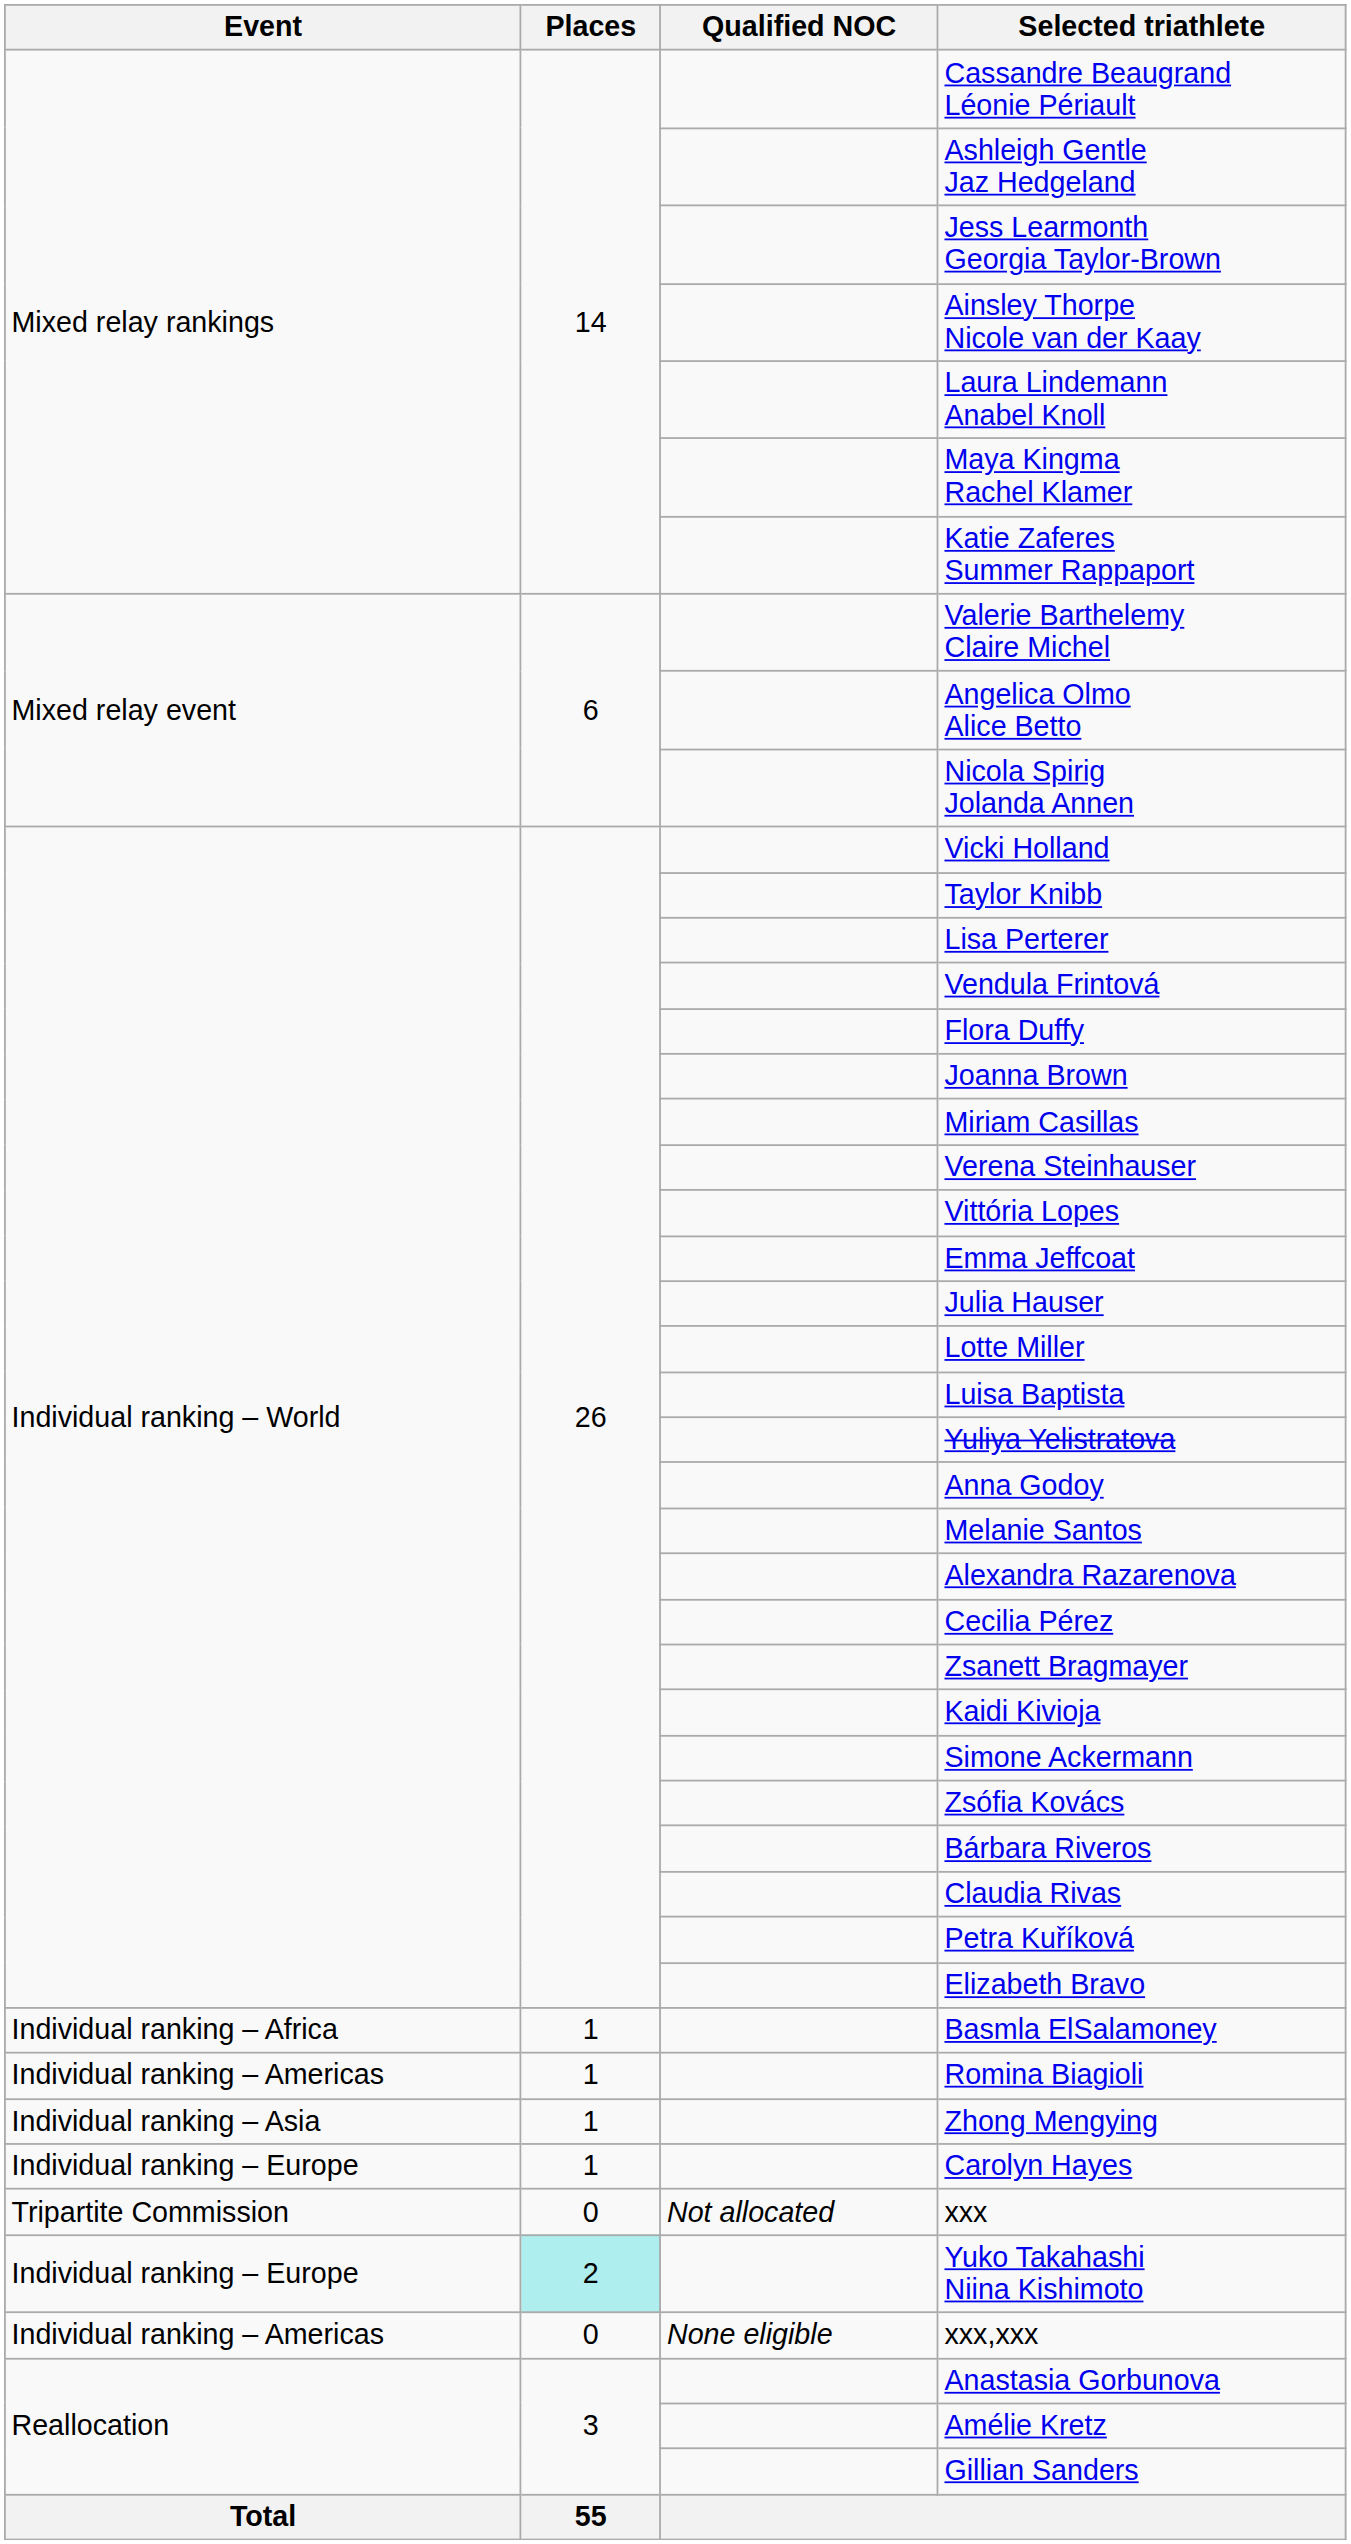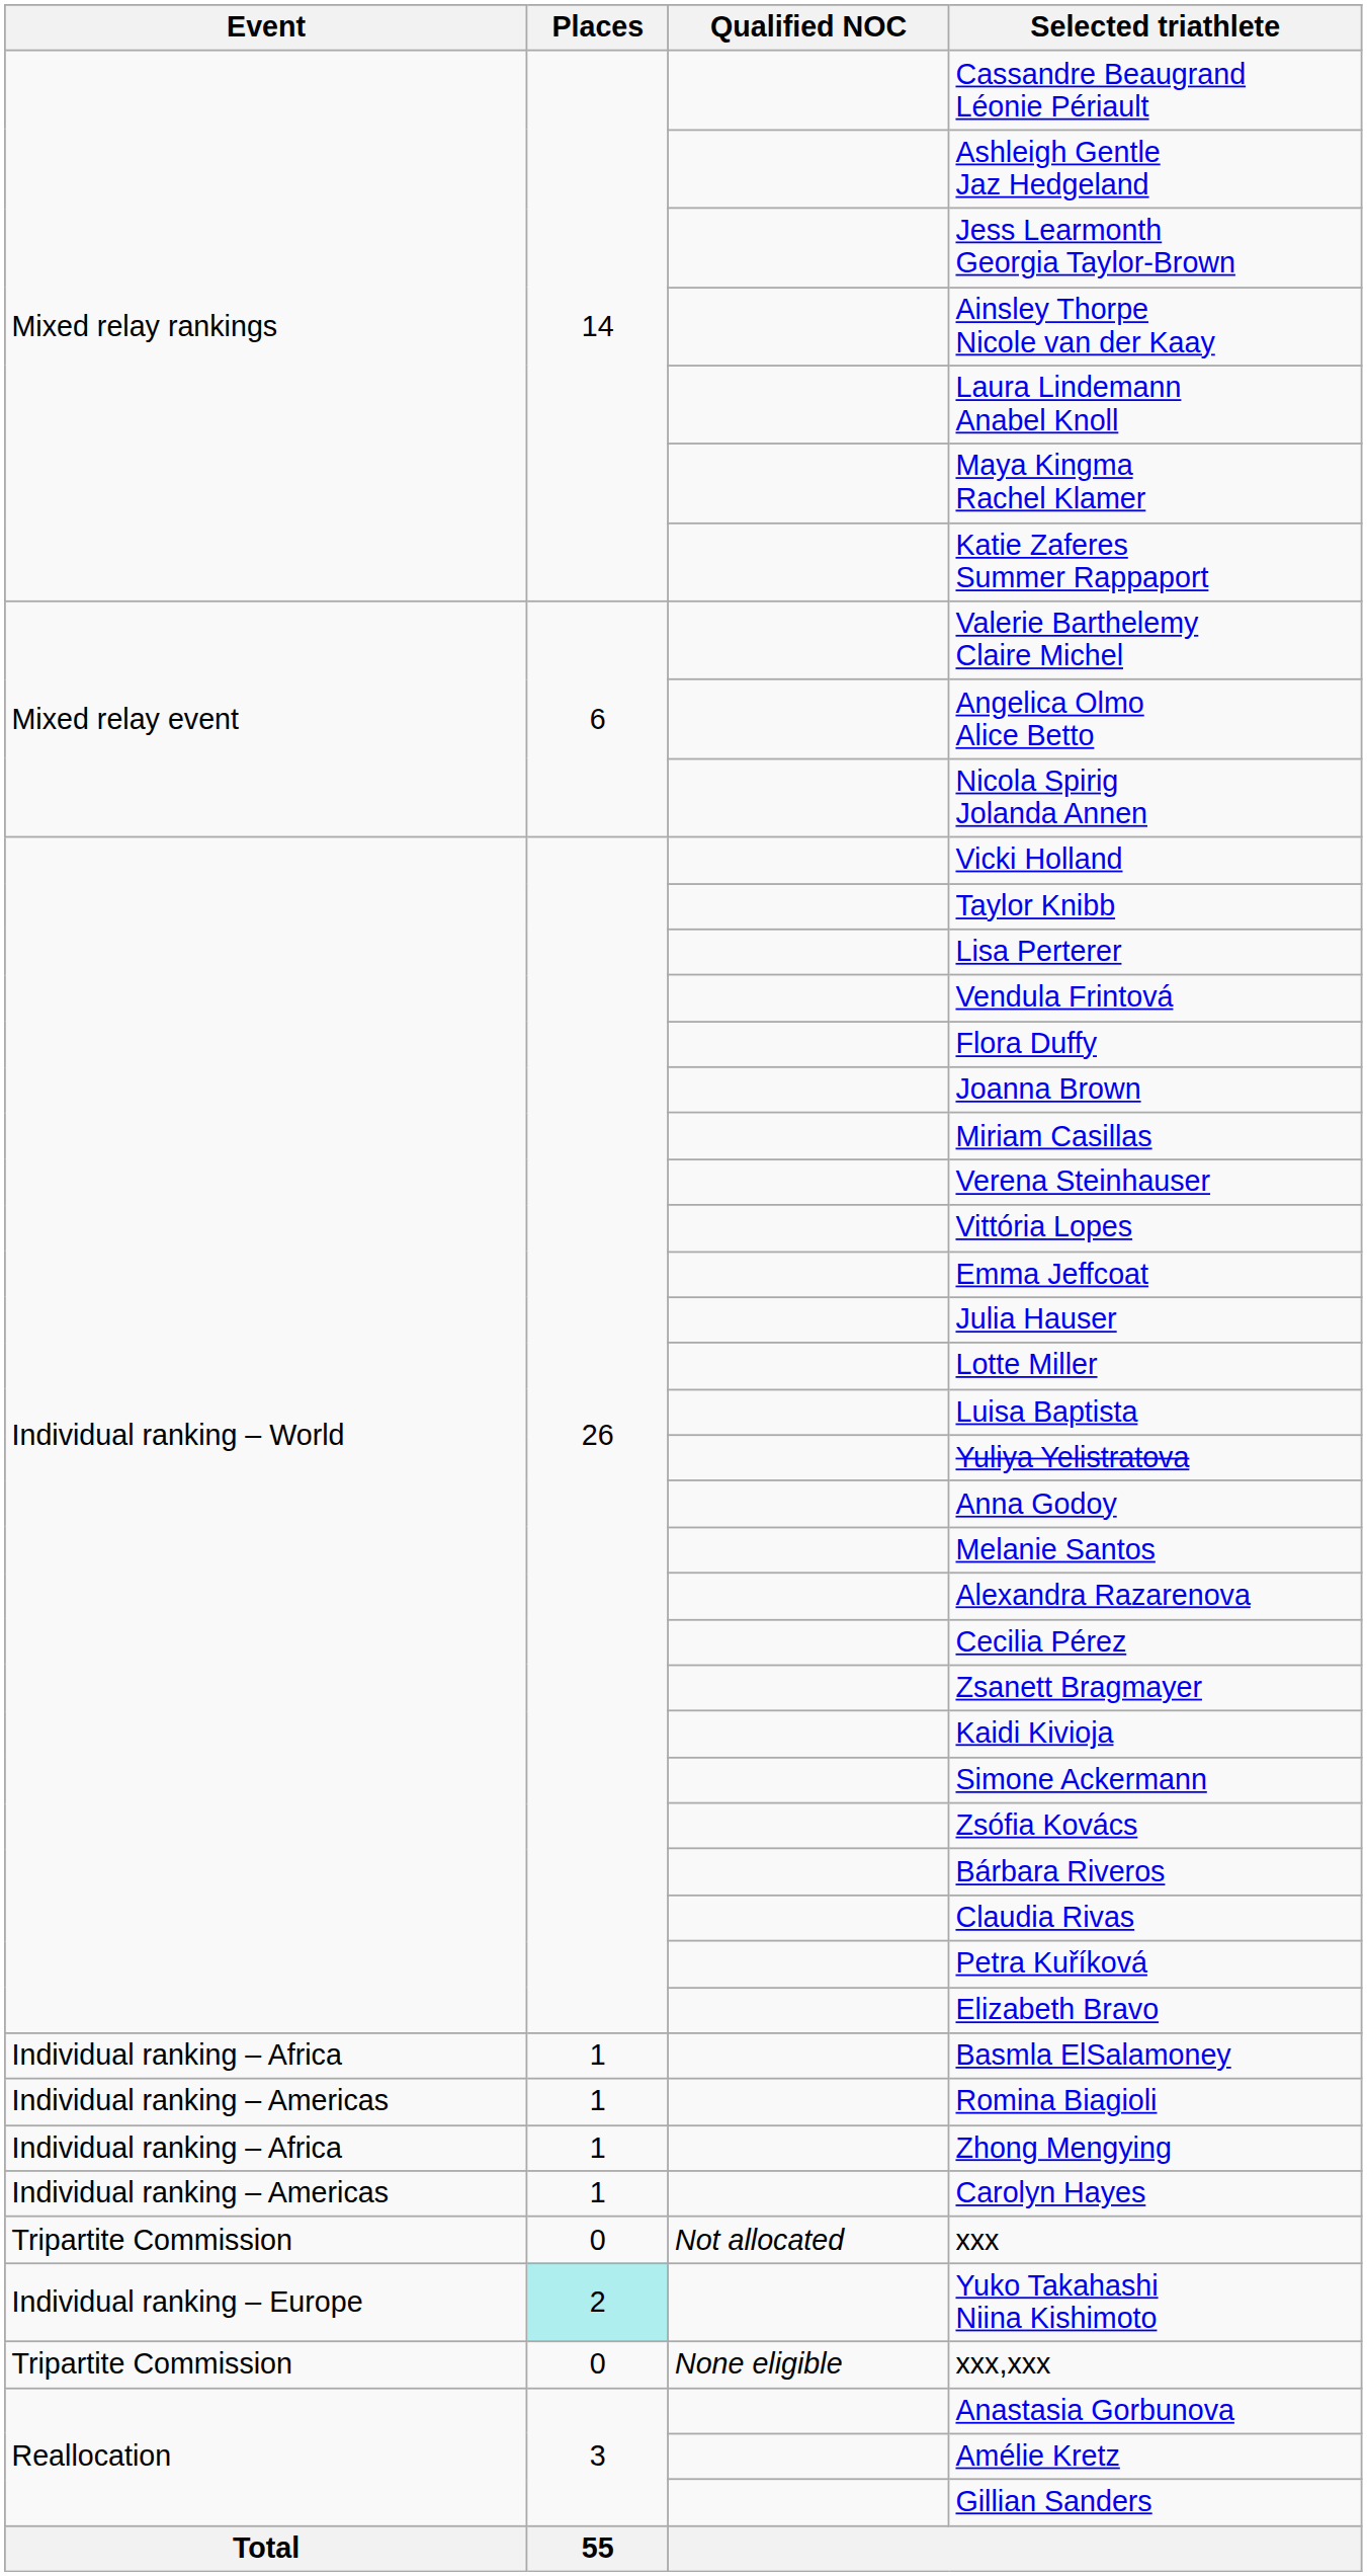Zhong Mengying | Event: Individual ranking – Asia -> Individual ranking – Africa
Carolyn Hayes | Event: Individual ranking – Europe -> Individual ranking – Americas
xxx,xxx | Event: Individual ranking – Americas -> Tripartite Commission
